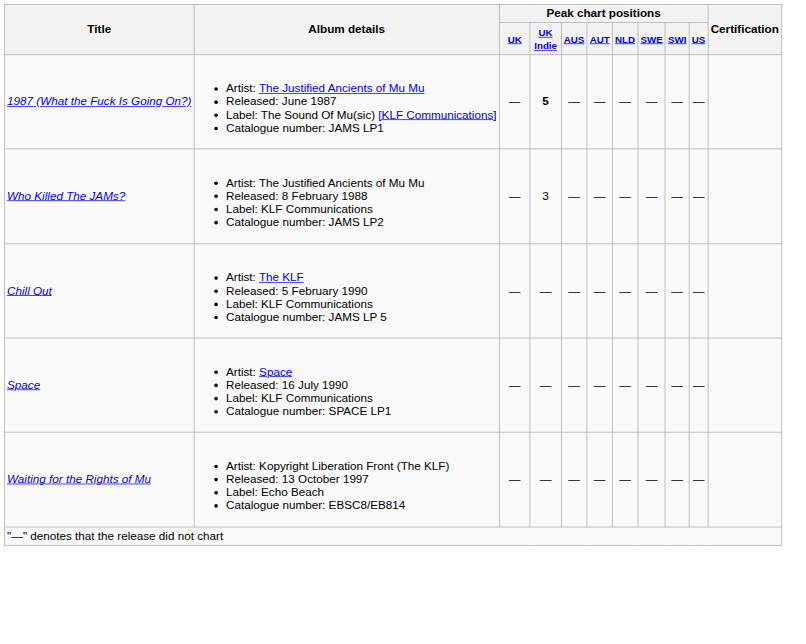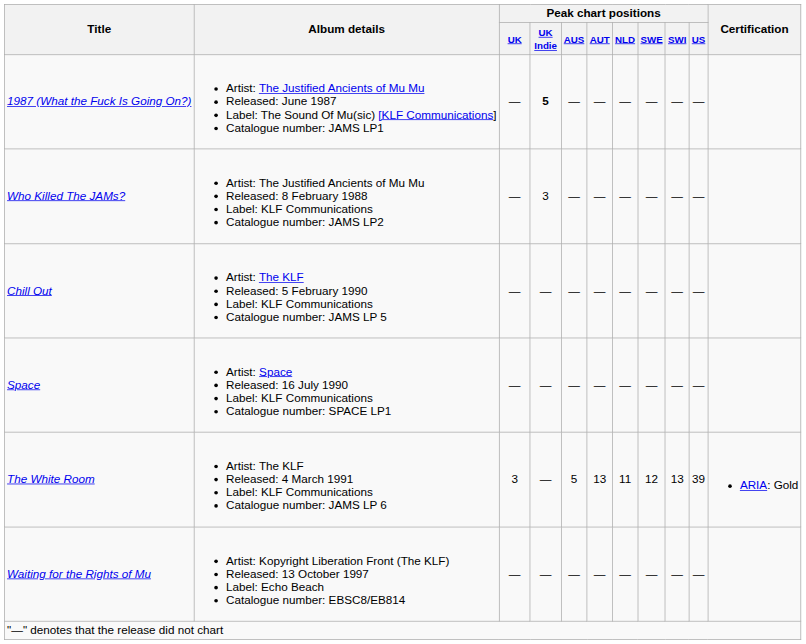+ row: The White Room | Artist: The KLF Released: 4 March 1991 Label: KLF Communications Catalogue number: JAMS LP 6 | 3 | — | 5 | 13 | 11 | 12 | 13 | 39 | ARIA: Gold
